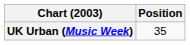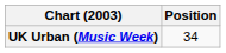UK Urban (Music Week) | Position: 35 -> 34
